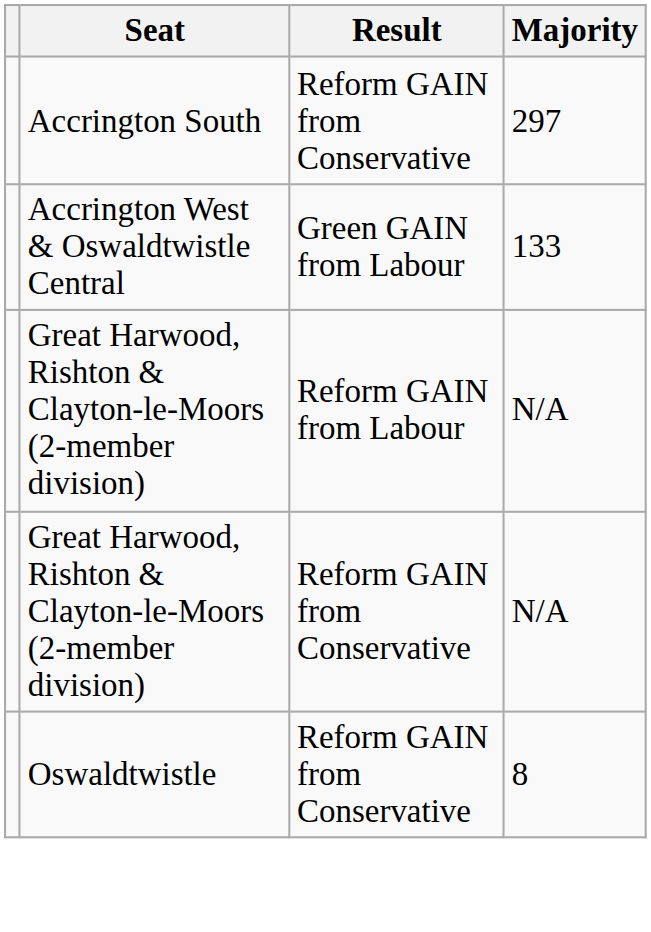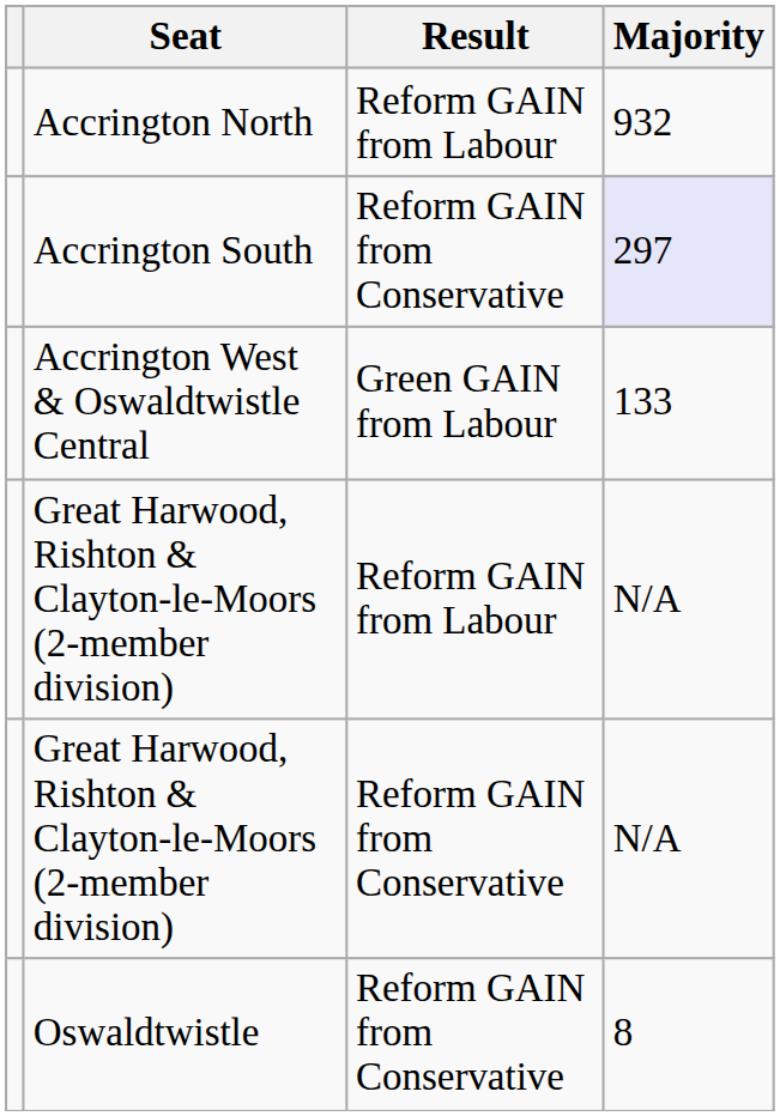+ row: Accrington North | Reform GAIN from Labour | 932
Accrington South | Majority: no background -> lavender background
